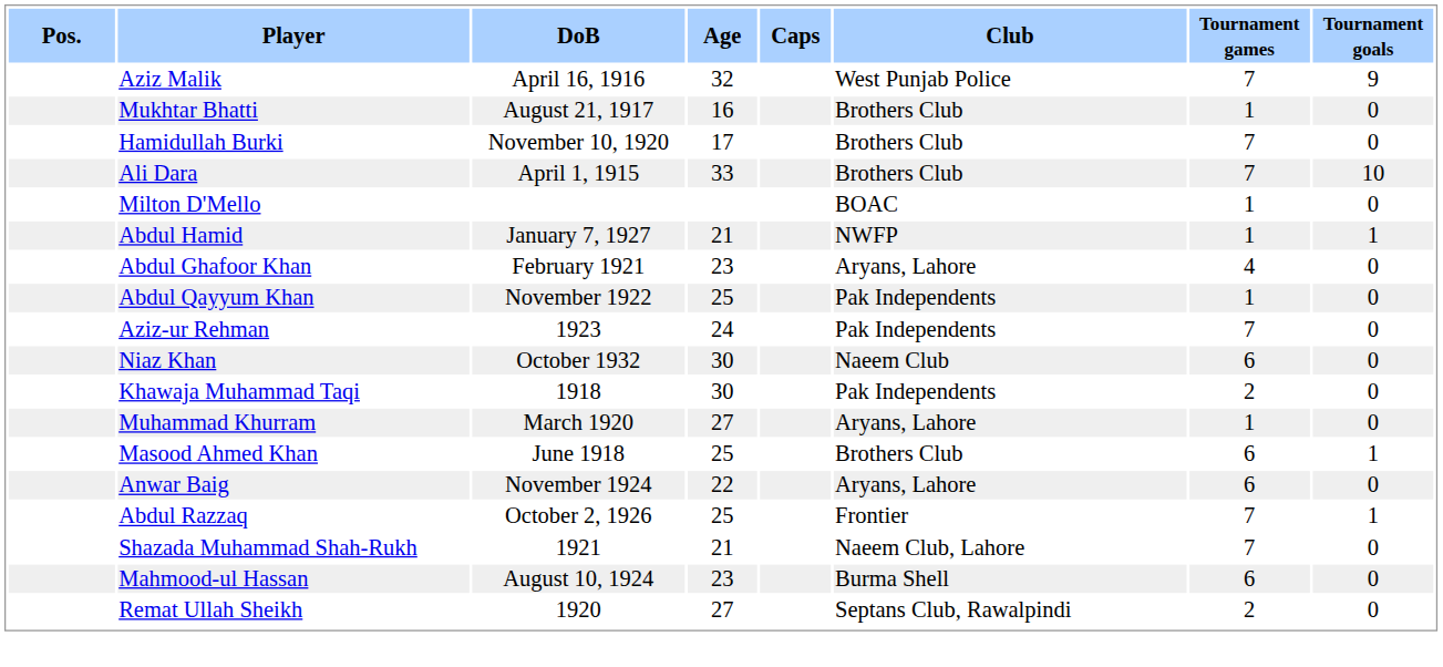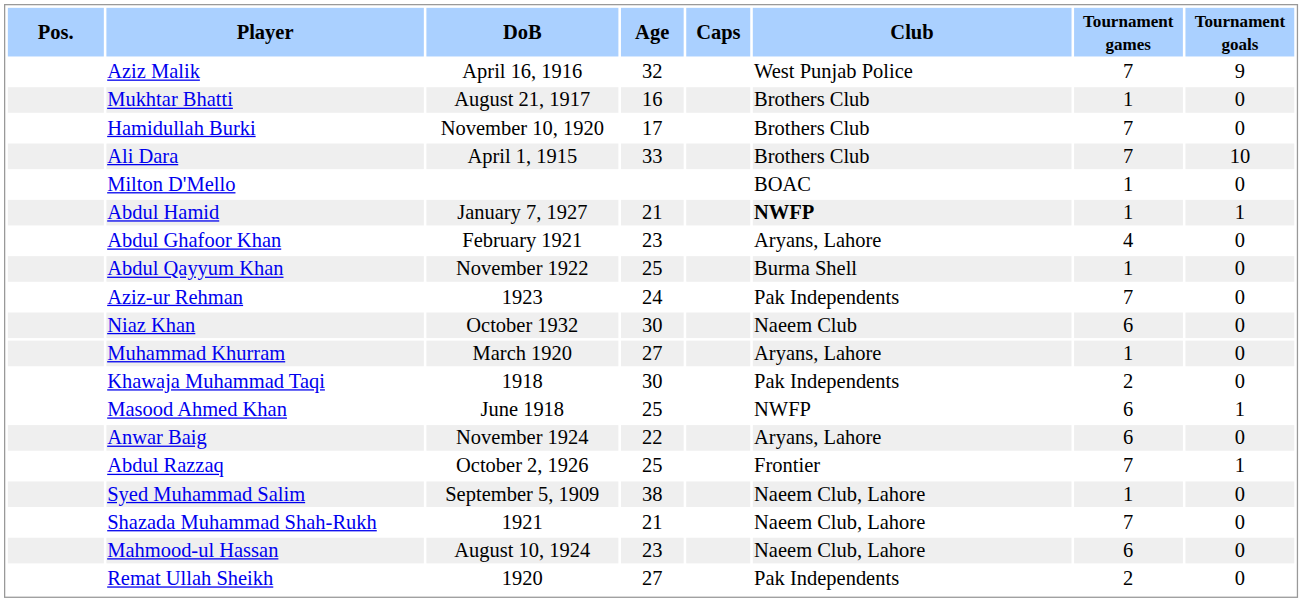Abdul Hamid | Club: normal -> bold
Abdul Qayyum Khan | Club: Pak Independents -> Burma Shell
rows swapped: Khawaja Muhammad Taqi <-> Muhammad Khurram
Masood Ahmed Khan | Club: Brothers Club -> NWFP
+ row: Syed Muhammad Salim | September 5, 1909 | 38 | Naeem Club, Lahore | 1 | 0
Mahmood-ul Hassan | Club: Burma Shell -> Naeem Club, Lahore
Remat Ullah Sheikh | Club: Septans Club, Rawalpindi -> Pak Independents
